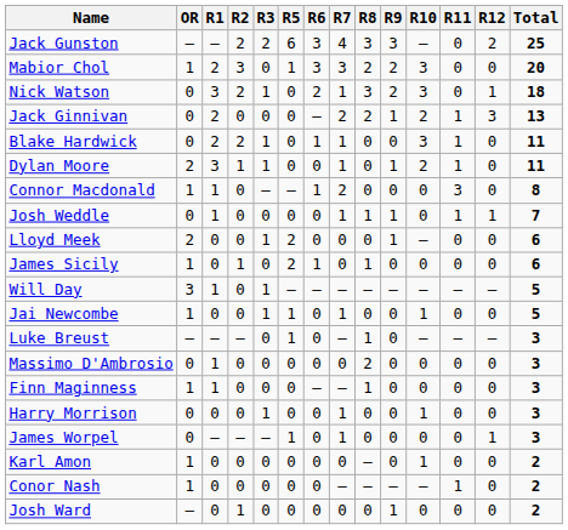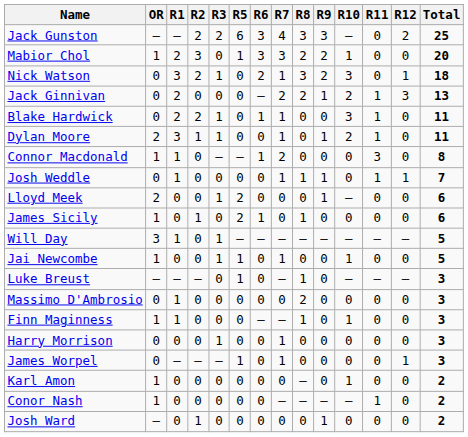Mabior Chol | R10: 3 -> 1
Finn Maginness | R10: 0 -> 1
Harry Morrison | R10: 1 -> 0
